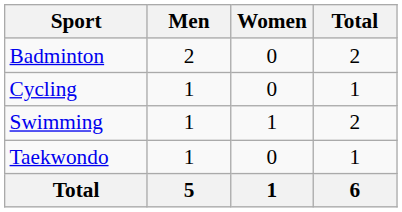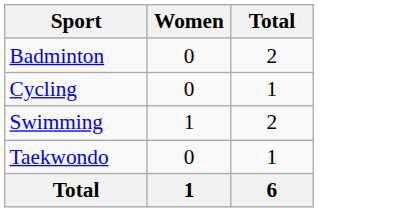- column: Men | 2 | 1 | 1 | 1 | 5
